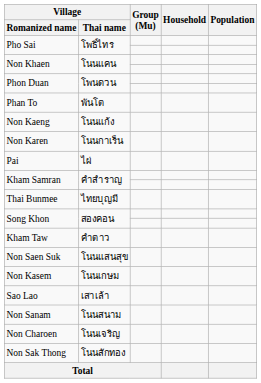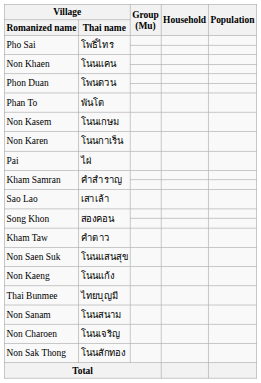rows swapped: Non Kaeng <-> Non Kasem
rows swapped: Sao Lao <-> Thai Bunmee
